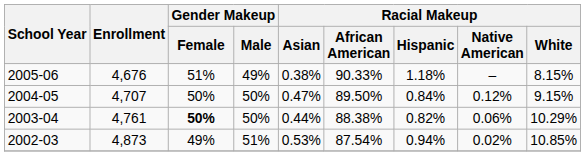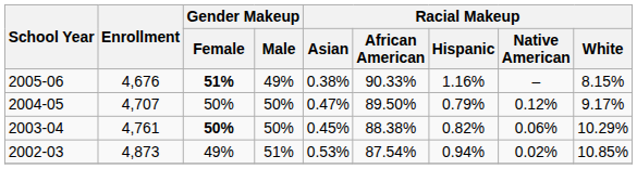2005-06 | Gender Makeup / Female: normal -> bold
2005-06 | Racial Makeup / Hispanic: 1.18% -> 1.16%
2004-05 | Racial Makeup / Hispanic: 0.84% -> 0.79%
2004-05 | Racial Makeup / White: 9.15% -> 9.17%
2003-04 | Racial Makeup / Asian: 0.44% -> 0.45%
